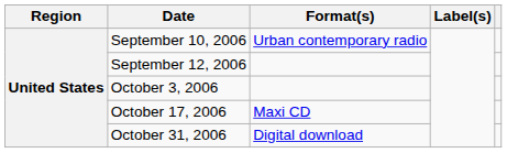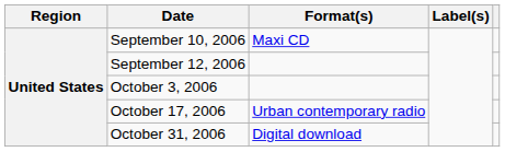September 10, 2006 | Format(s): Urban contemporary radio -> Maxi CD
October 17, 2006 | Format(s): Maxi CD -> Urban contemporary radio
